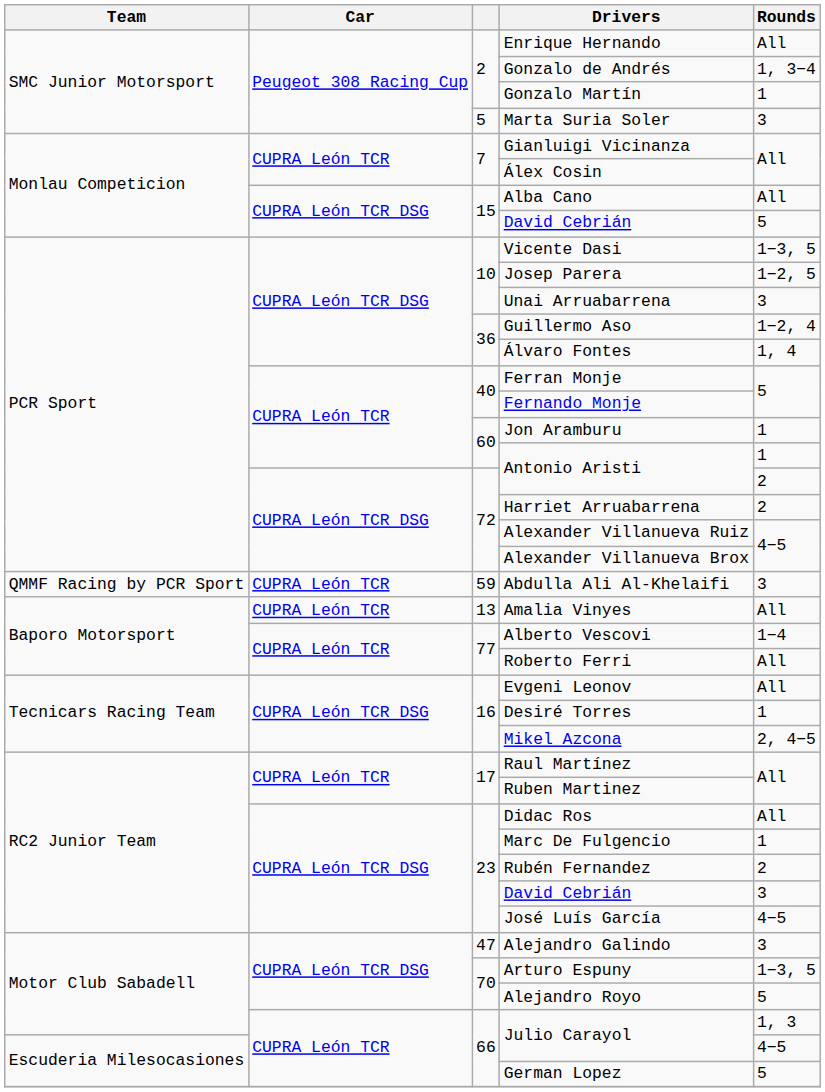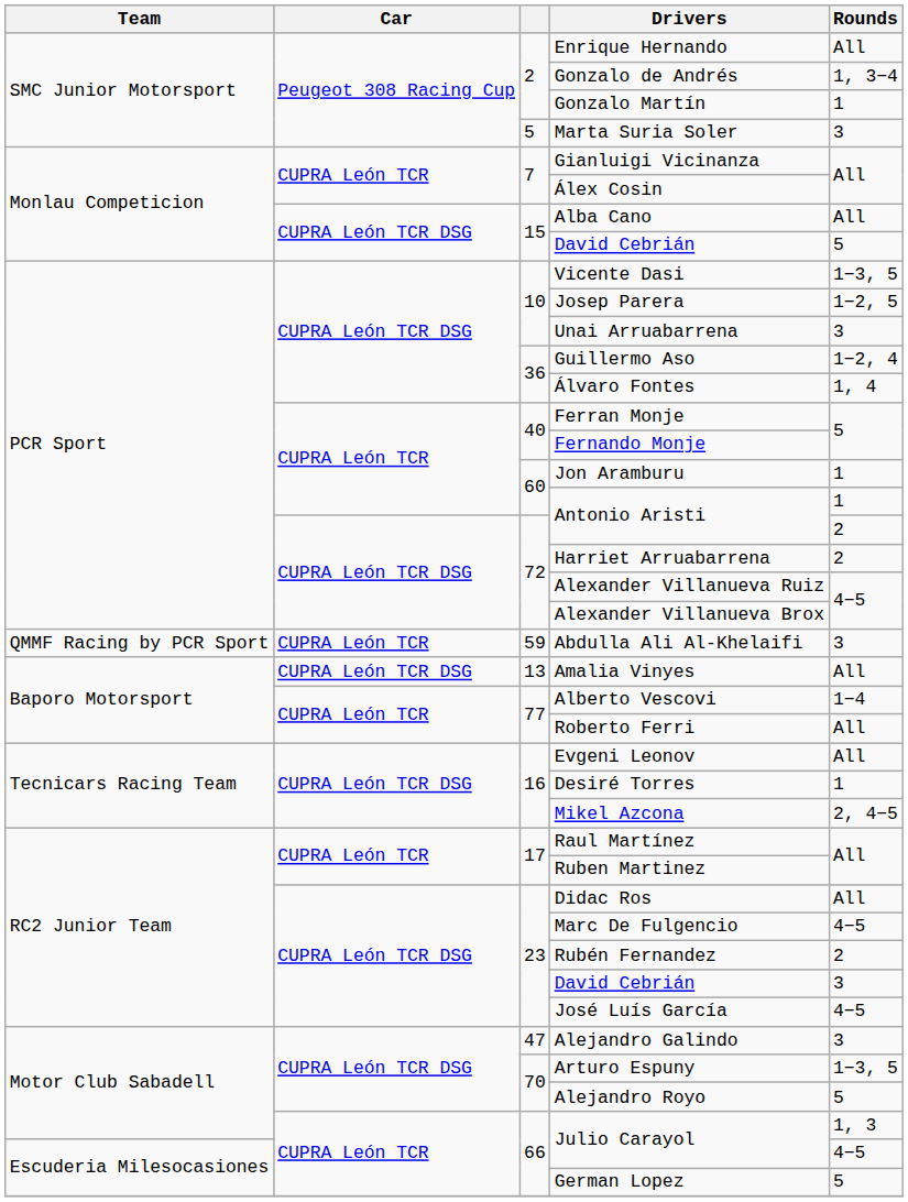Amalia Vinyes | Car: CUPRA León TCR -> CUPRA León TCR DSG
Marc De Fulgencio | Rounds: 1 -> 4−5
